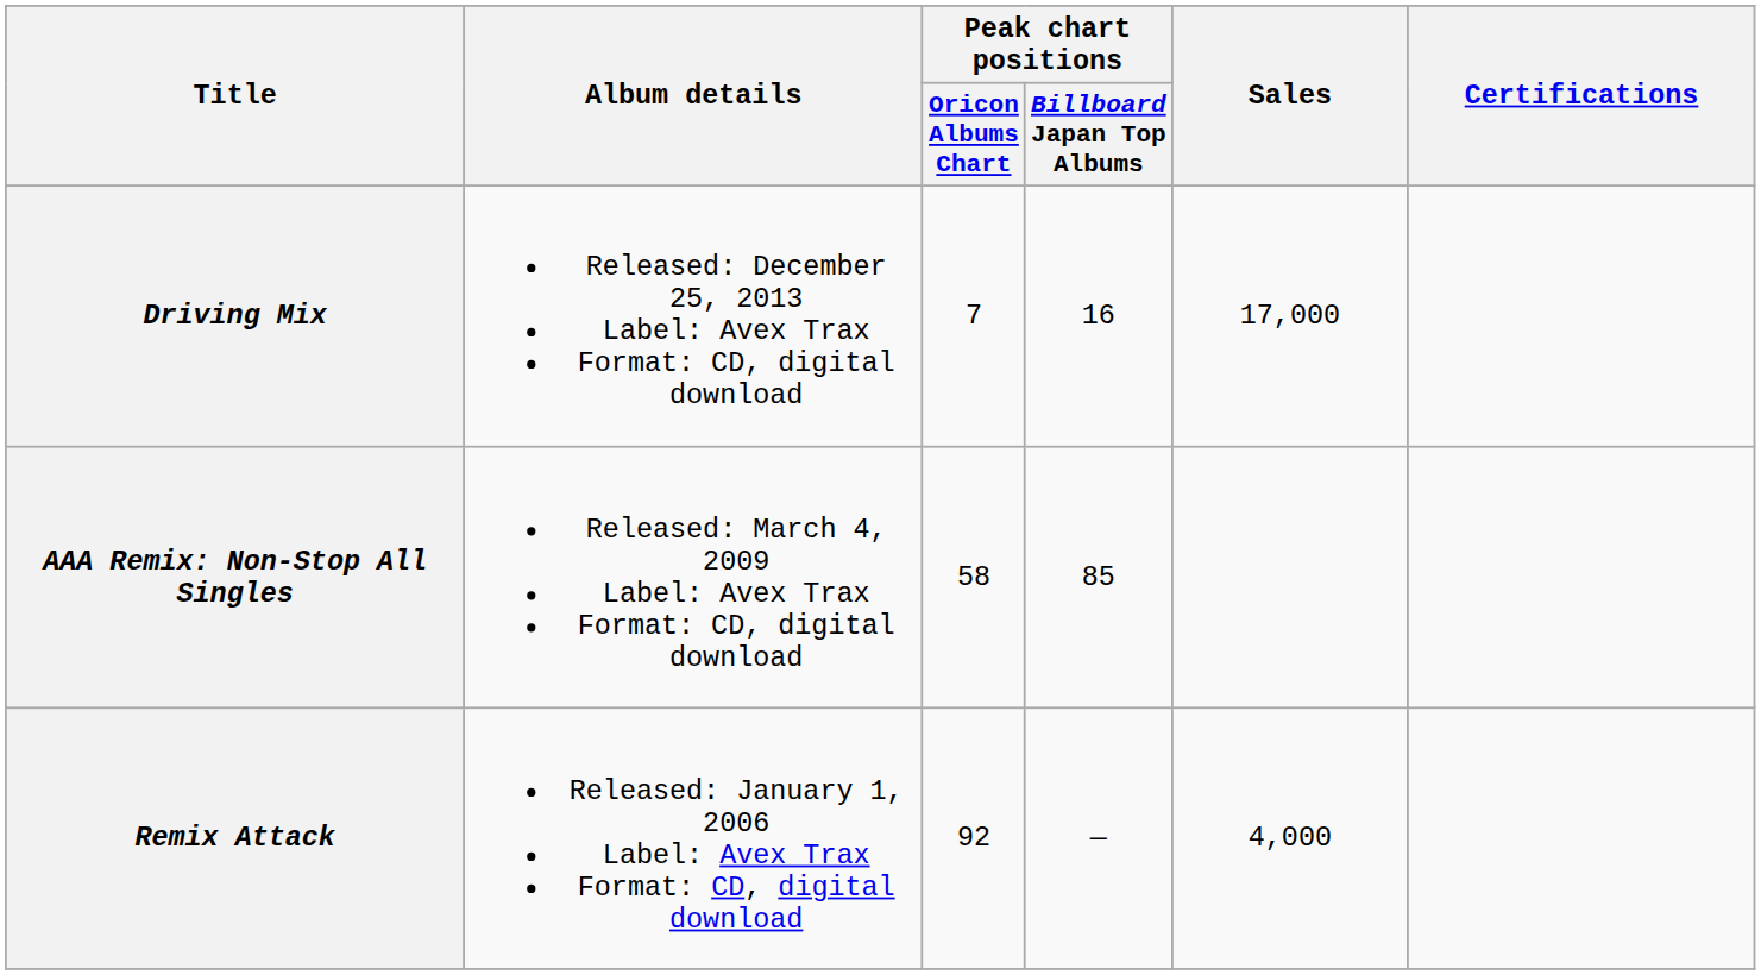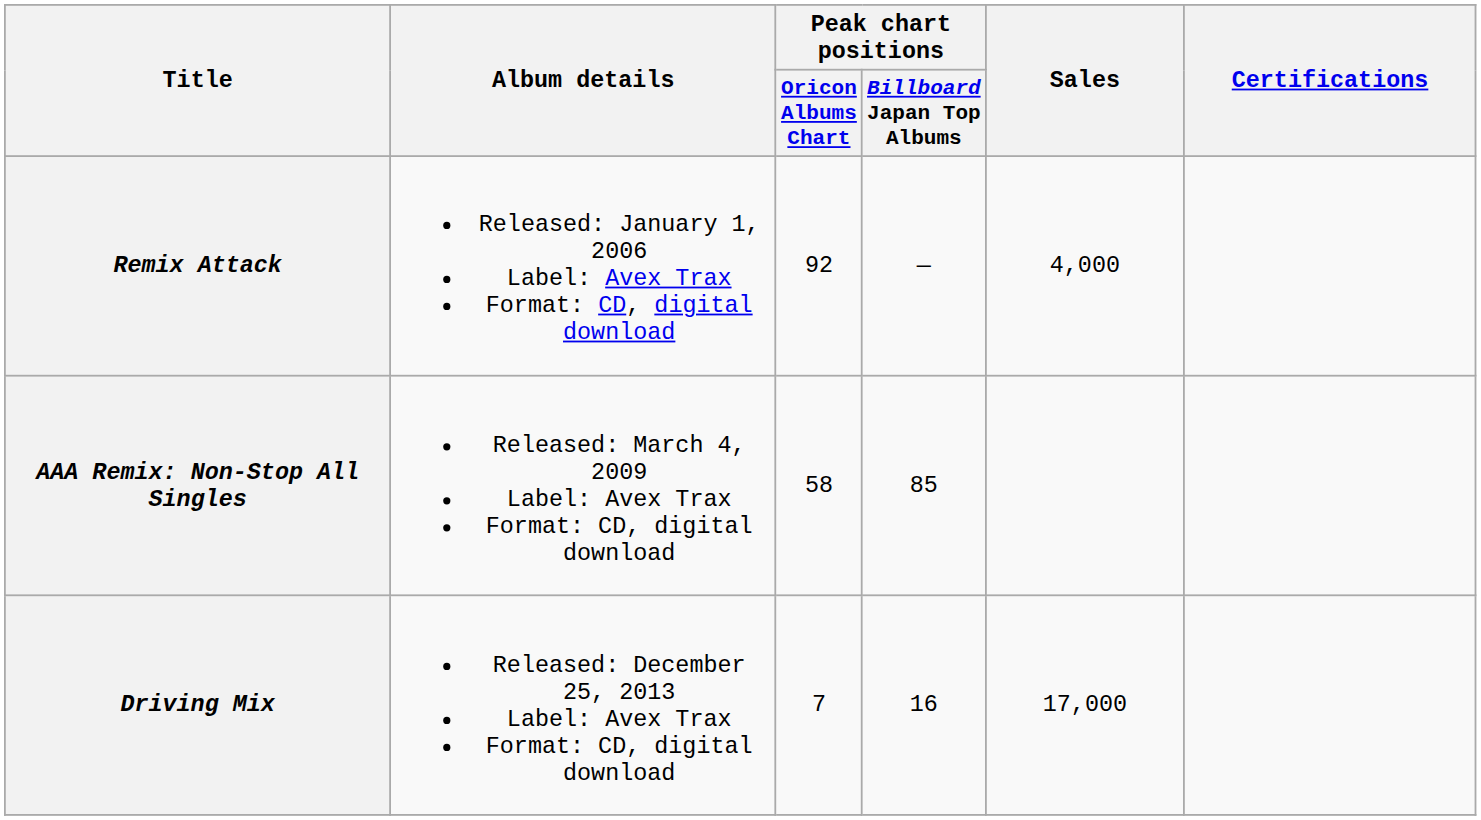rows swapped: Remix Attack <-> Driving Mix
